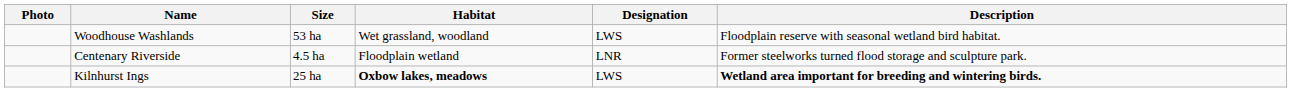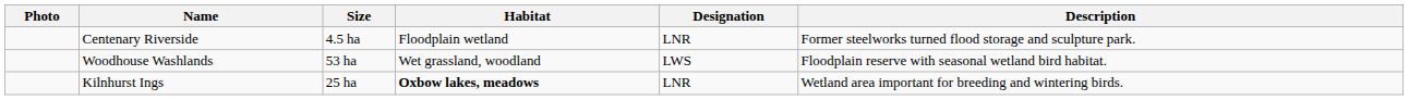rows swapped: Woodhouse Washlands <-> Centenary Riverside
Kilnhurst Ings | Designation: LWS -> LNR
Kilnhurst Ings | Description: bold -> normal
